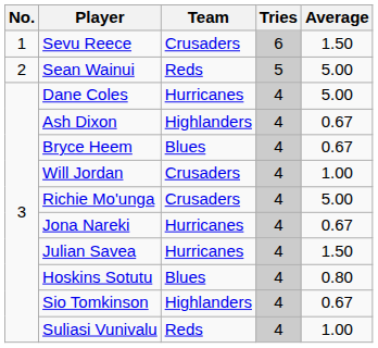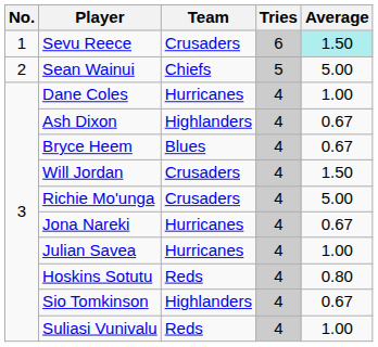Sevu Reece | Average: no background -> paleturquoise background
Sean Wainui | Team: Reds -> Chiefs
Dane Coles | Average: 5.00 -> 1.00
Will Jordan | Average: 1.00 -> 1.50
Julian Savea | Average: 1.50 -> 1.00
Hoskins Sotutu | Team: Blues -> Reds
